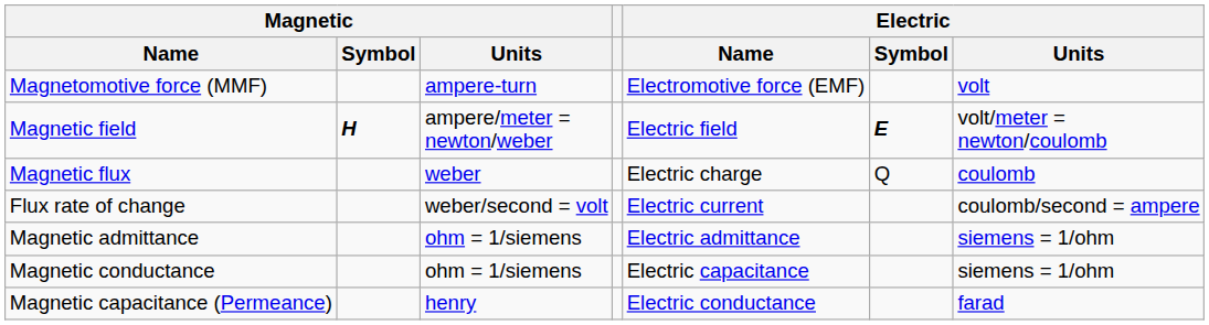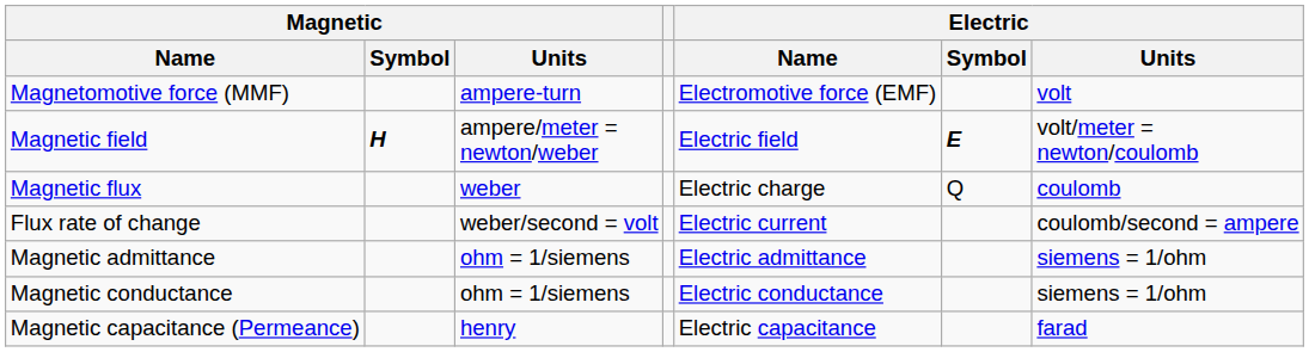Magnetic conductance | Electric / Name: Electric capacitance -> Electric conductance
Magnetic capacitance (Permeance) | Electric / Name: Electric conductance -> Electric capacitance
